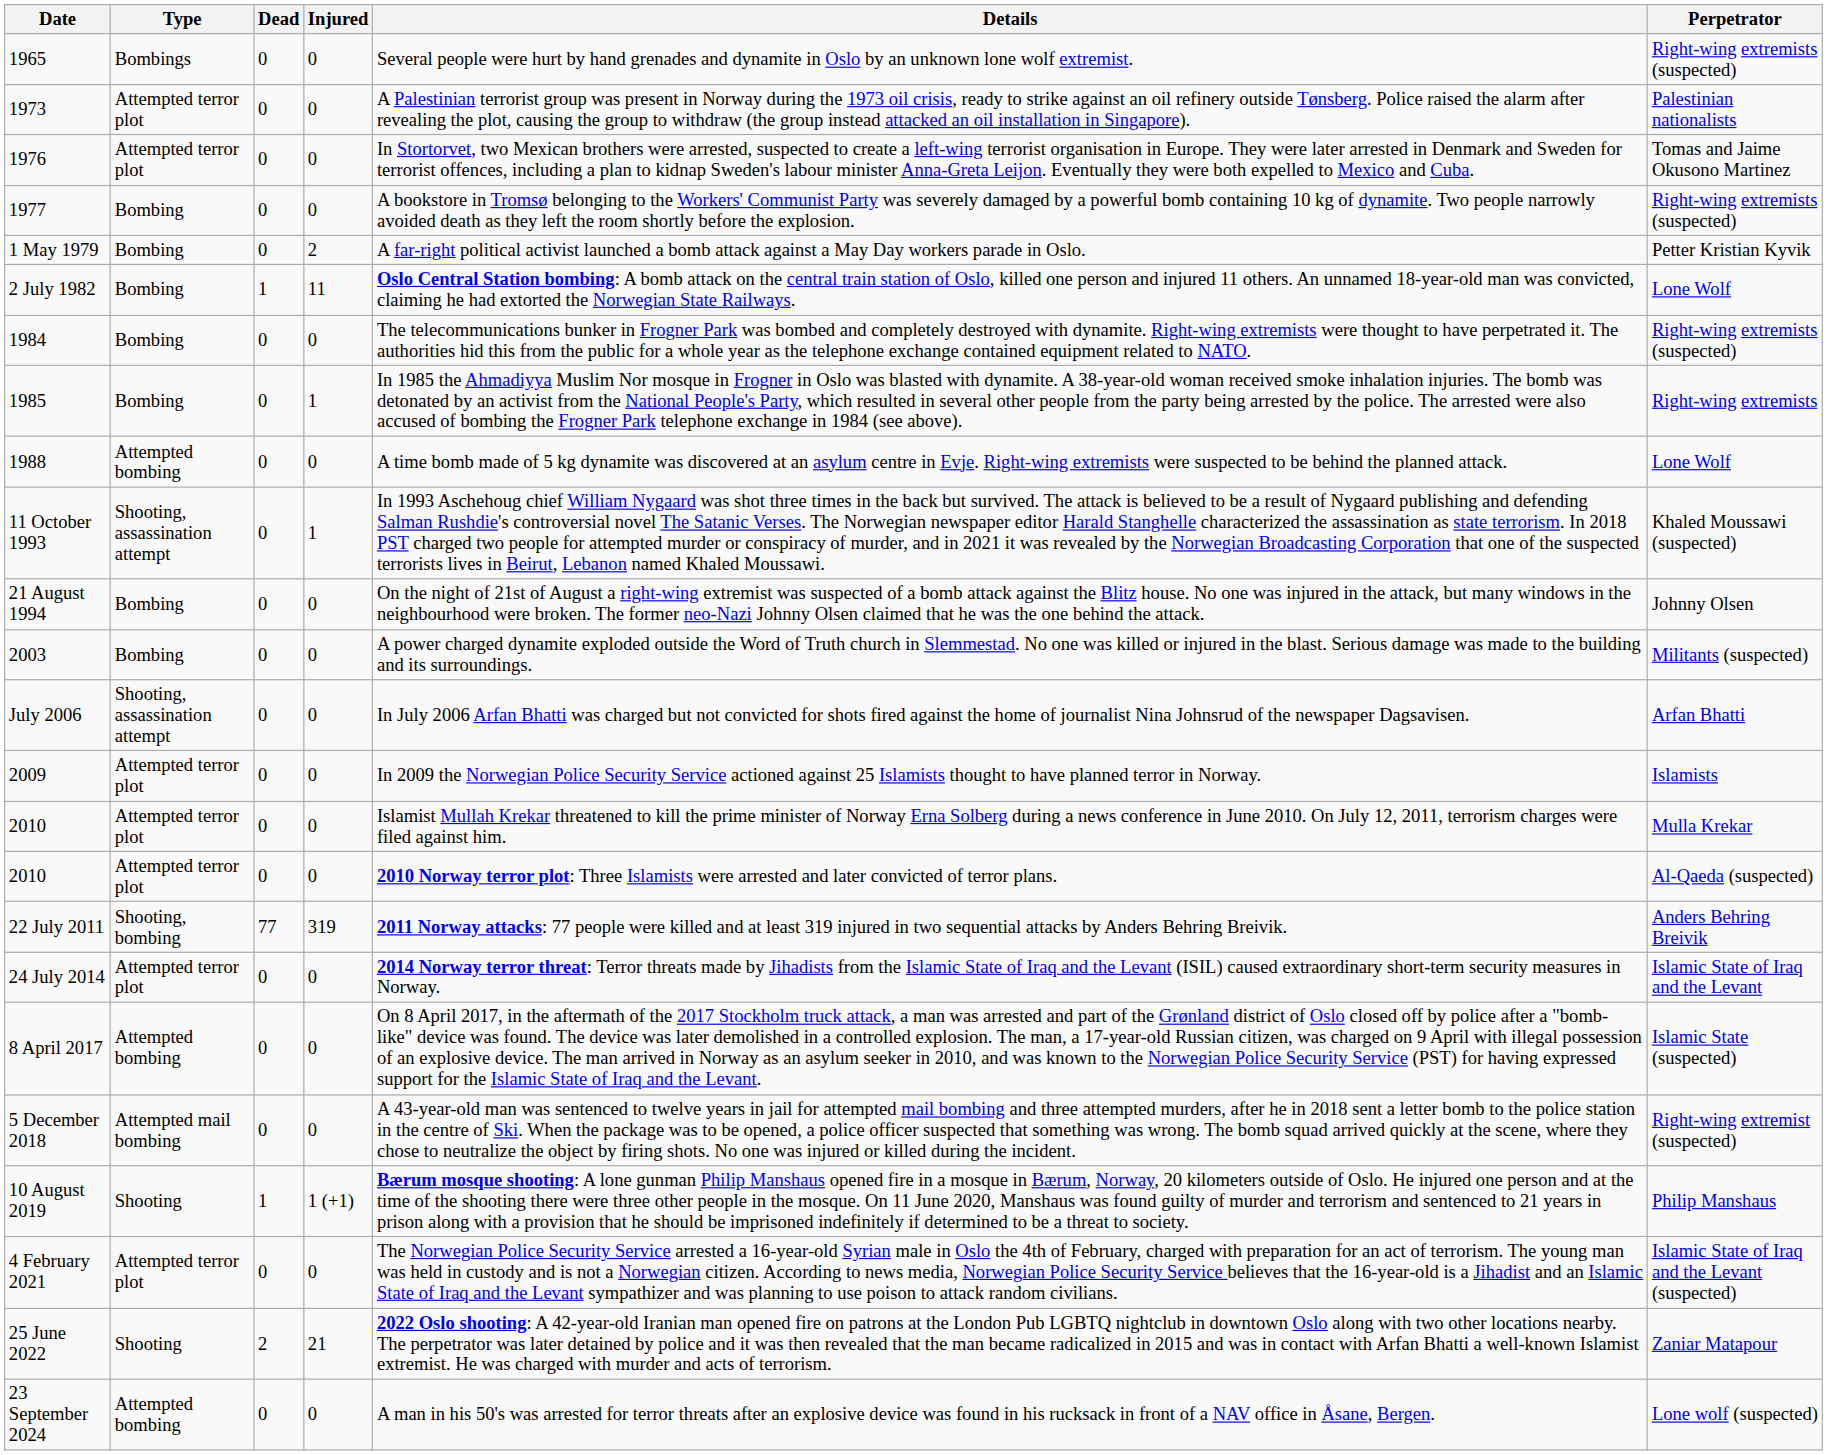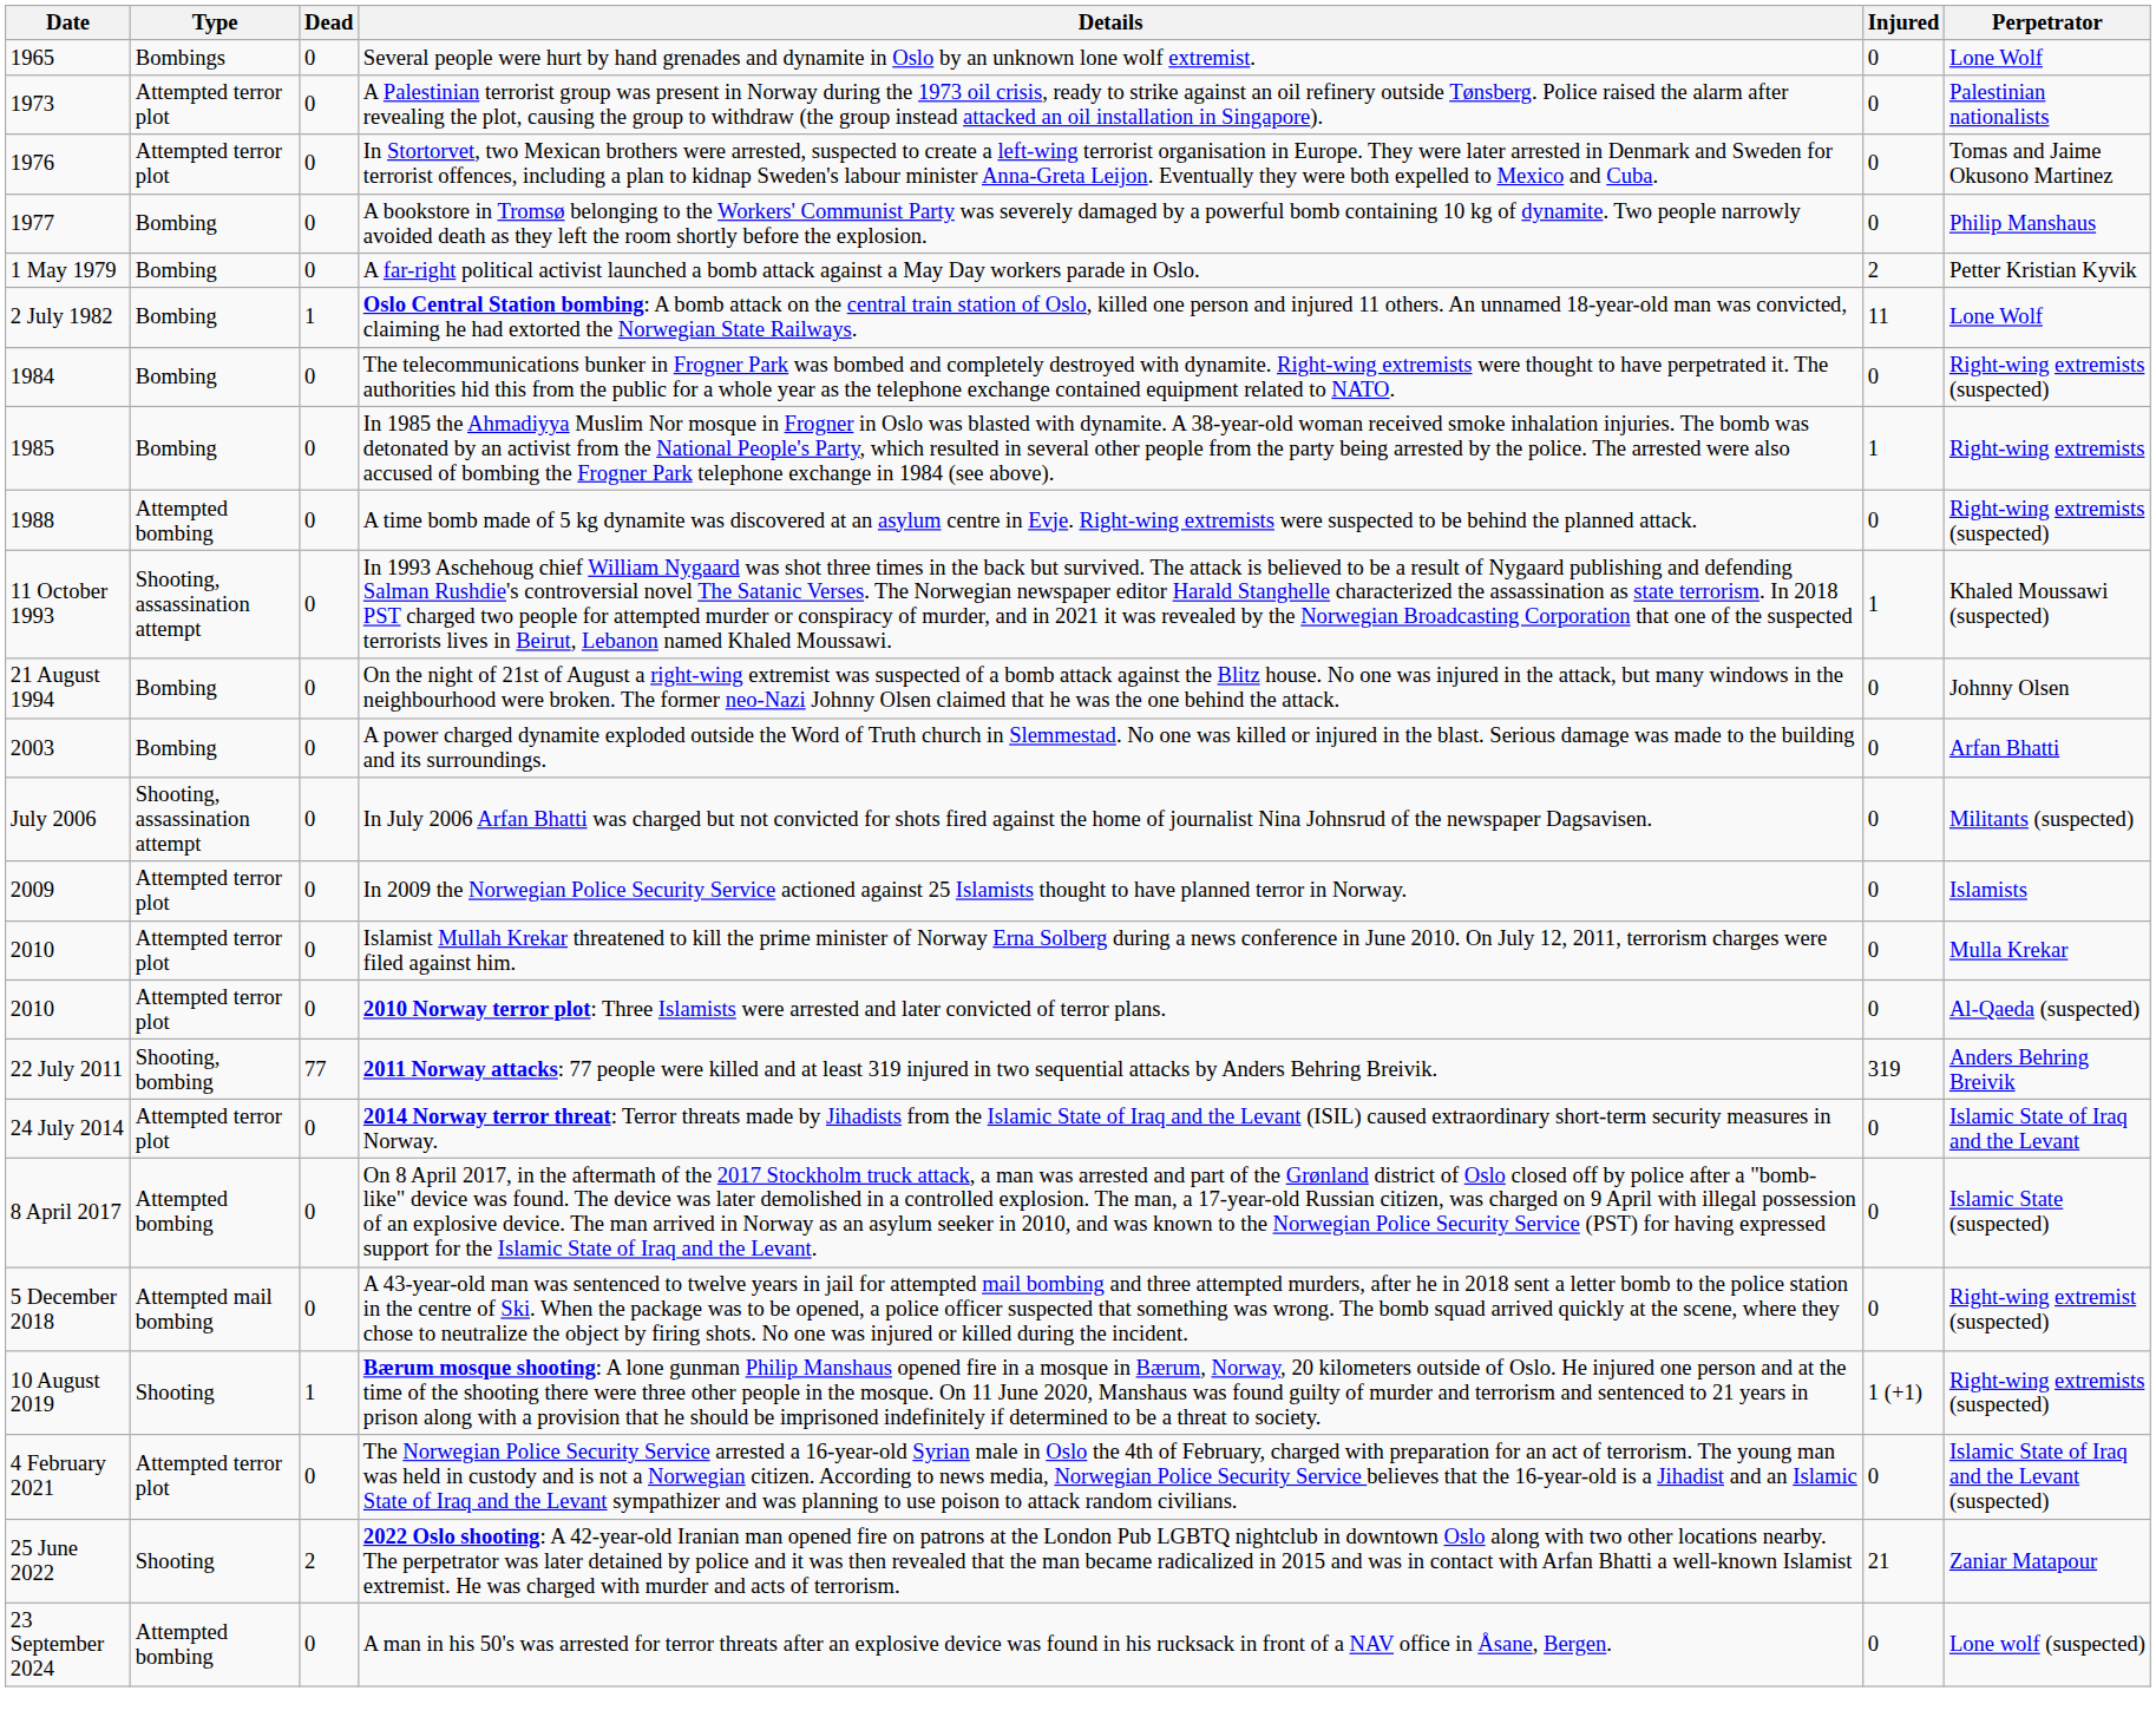columns swapped: Injured <-> Details
1965 | Perpetrator: Right-wing extremists (suspected) -> Lone Wolf
1977 | Perpetrator: Right-wing extremists (suspected) -> Philip Manshaus
1988 | Perpetrator: Lone Wolf -> Right-wing extremists (suspected)
2003 | Perpetrator: Militants (suspected) -> Arfan Bhatti
July 2006 | Perpetrator: Arfan Bhatti -> Militants (suspected)
10 August 2019 | Perpetrator: Philip Manshaus -> Right-wing extremists (suspected)
